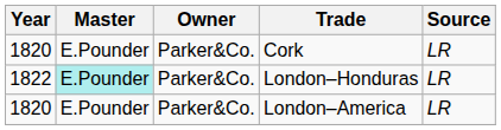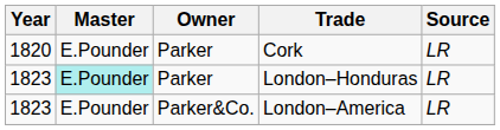Cork | Owner: Parker&Co. -> Parker
London–Honduras | Year: 1822 -> 1823
London–Honduras | Owner: Parker&Co. -> Parker
London–America | Year: 1820 -> 1823
